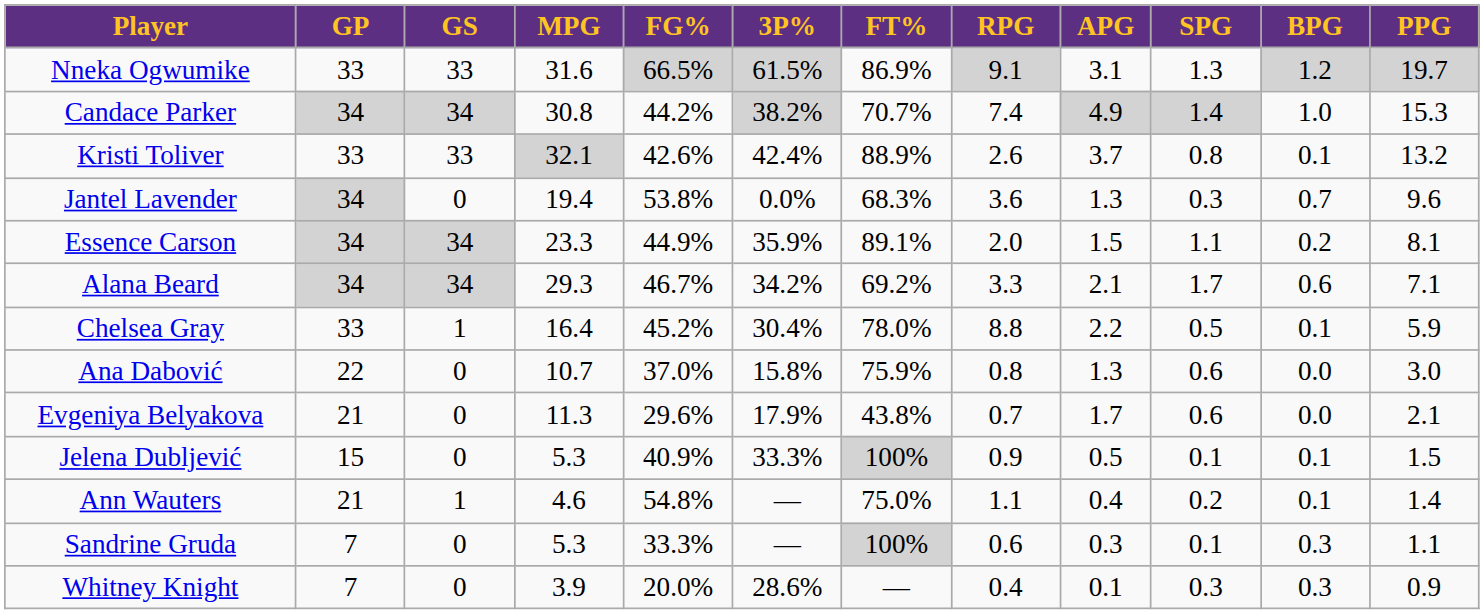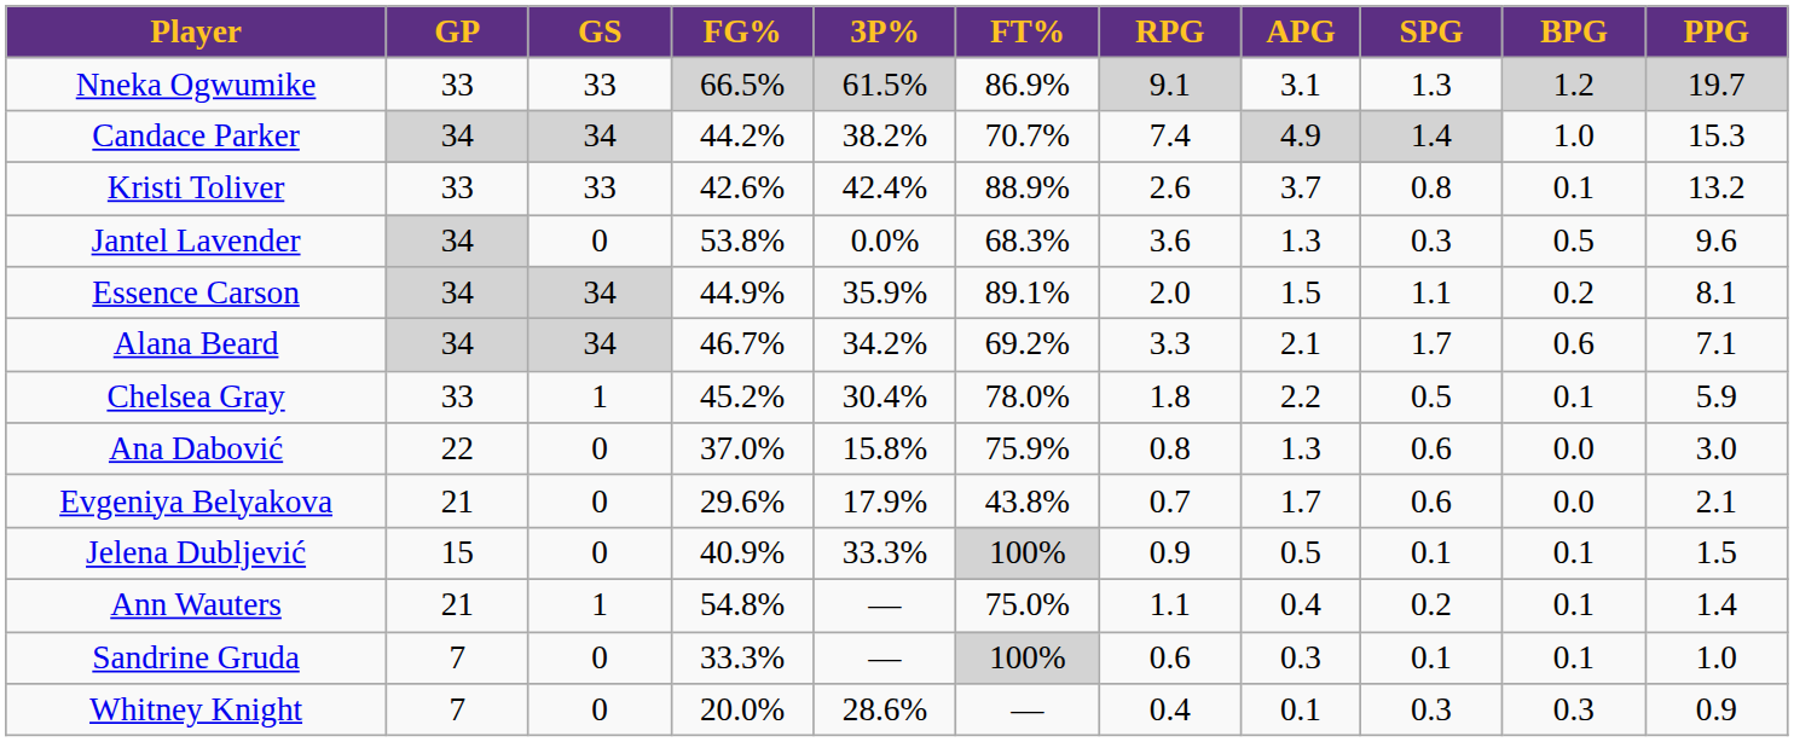- column: MPG | 31.6 | 30.8 | 32.1 | 19.4 | 23.3 | 29.3 | 16.4 | 10.7 | 11.3 | 5.3 | 4.6 | 5.3 | 3.9
Candace Parker | 3P%: lightgrey background -> no background
Jantel Lavender | BPG: 0.7 -> 0.5
Chelsea Gray | RPG: 8.8 -> 1.8
Sandrine Gruda | BPG: 0.3 -> 0.1
Sandrine Gruda | PPG: 1.1 -> 1.0
